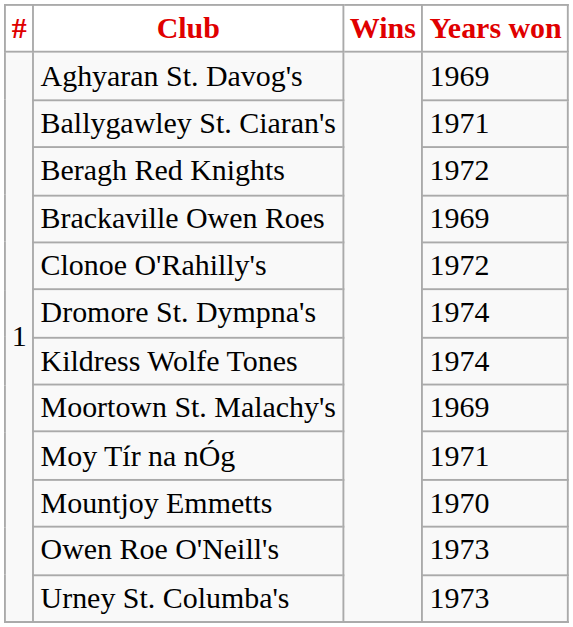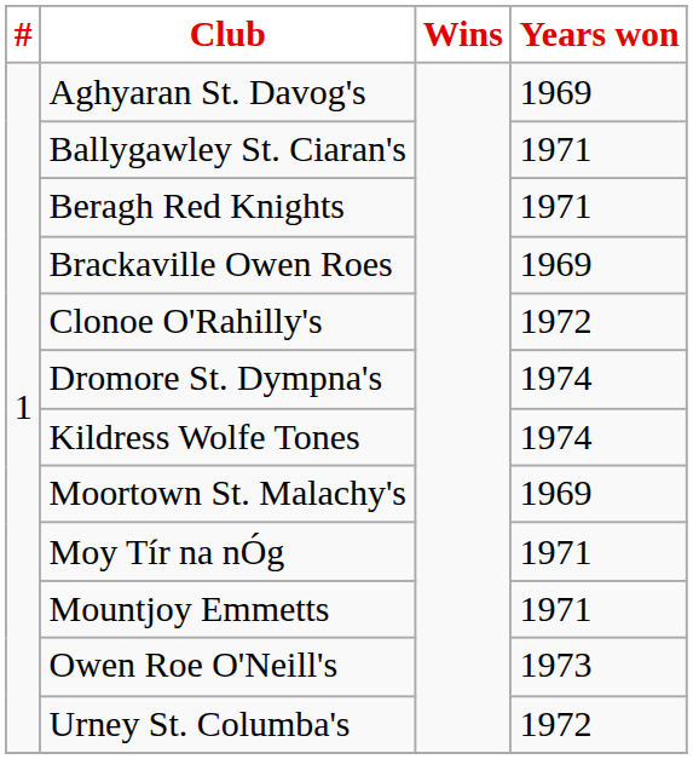Beragh Red Knights | Years won: 1972 -> 1971
Mountjoy Emmetts | Years won: 1970 -> 1971
Urney St. Columba's | Years won: 1973 -> 1972
